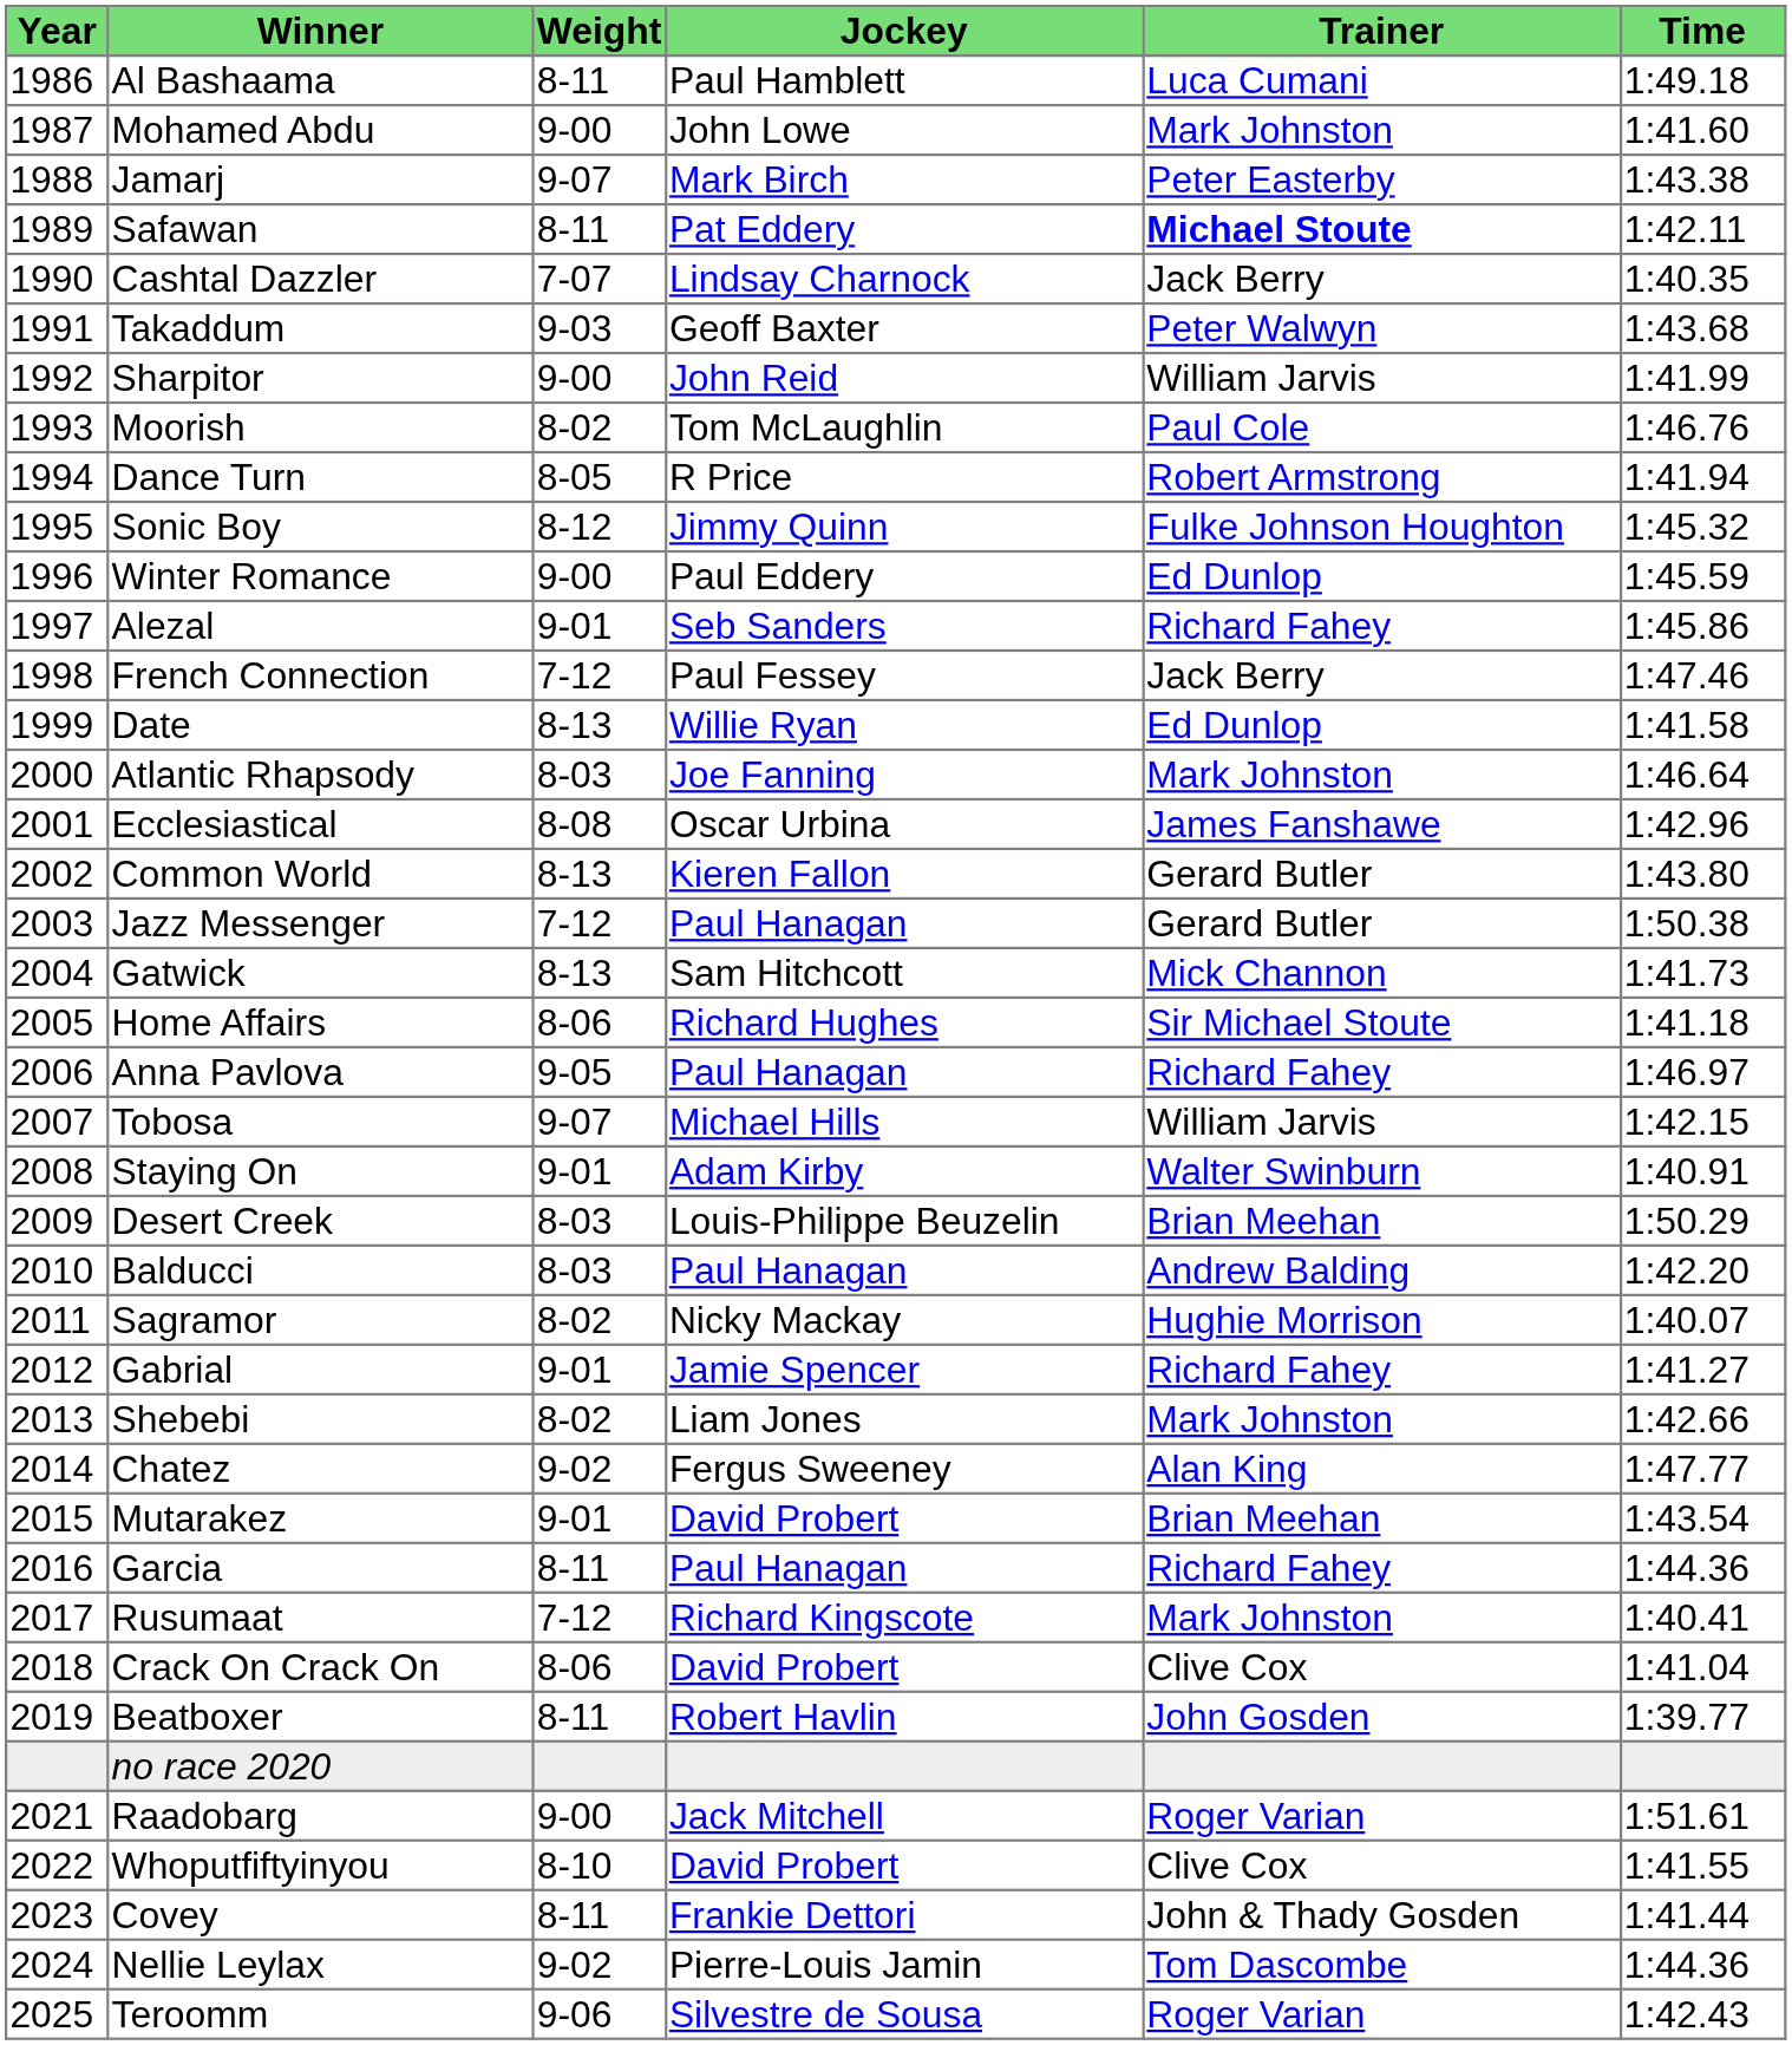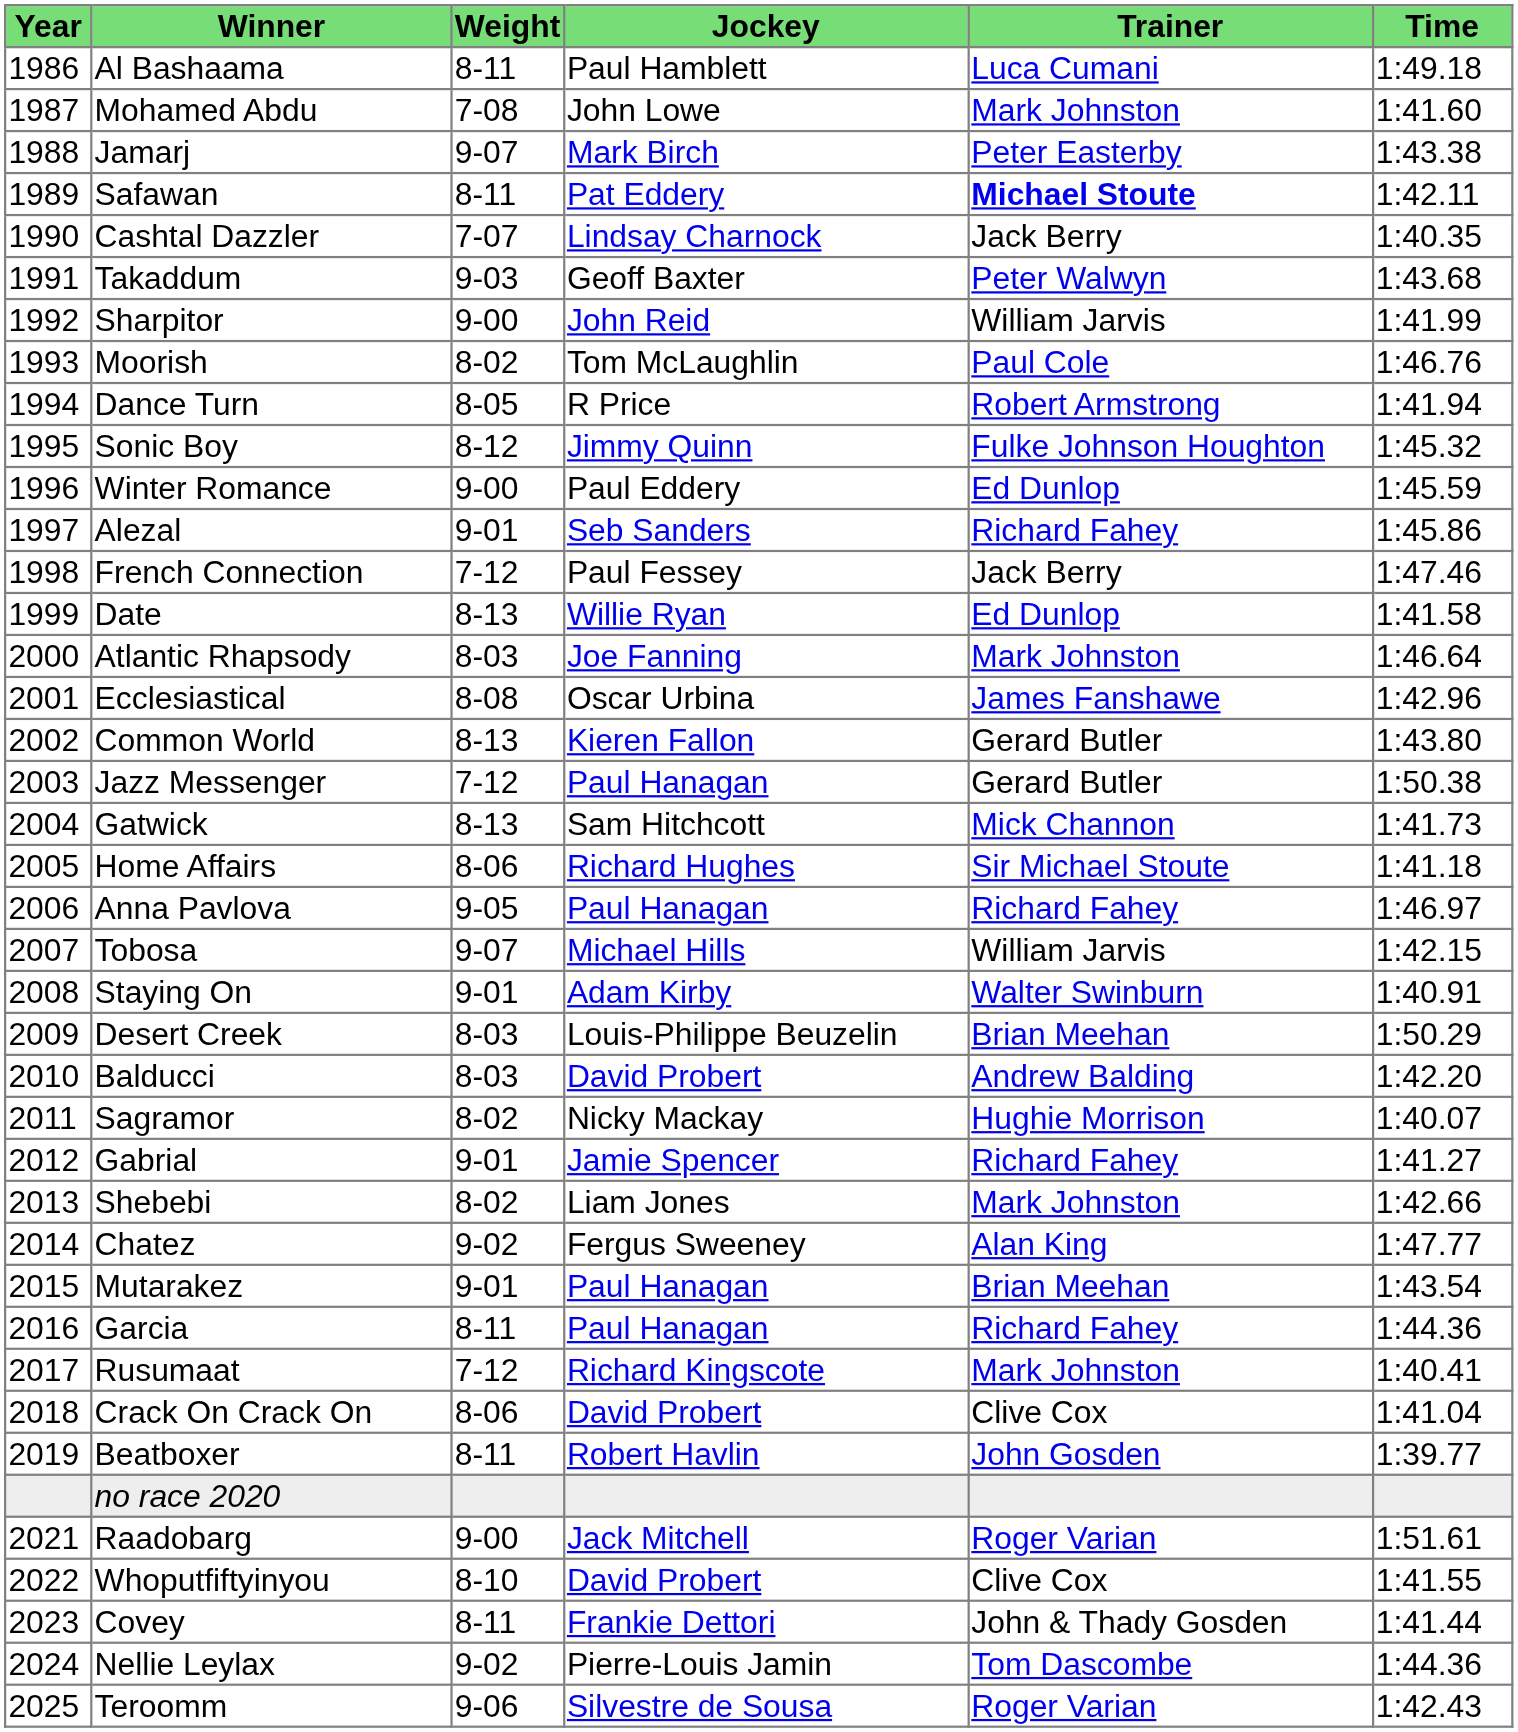Mohamed Abdu | Weight: 9-00 -> 7-08
Balducci | Jockey: Paul Hanagan -> David Probert
Mutarakez | Jockey: David Probert -> Paul Hanagan
